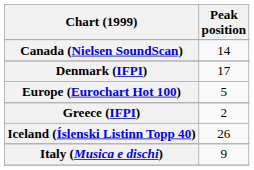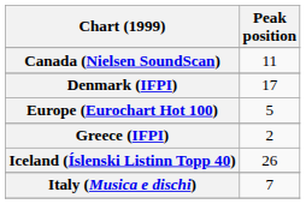Canada (Nielsen SoundScan) | Peak position: 14 -> 11
Italy (Musica e dischi) | Peak position: 9 -> 7
